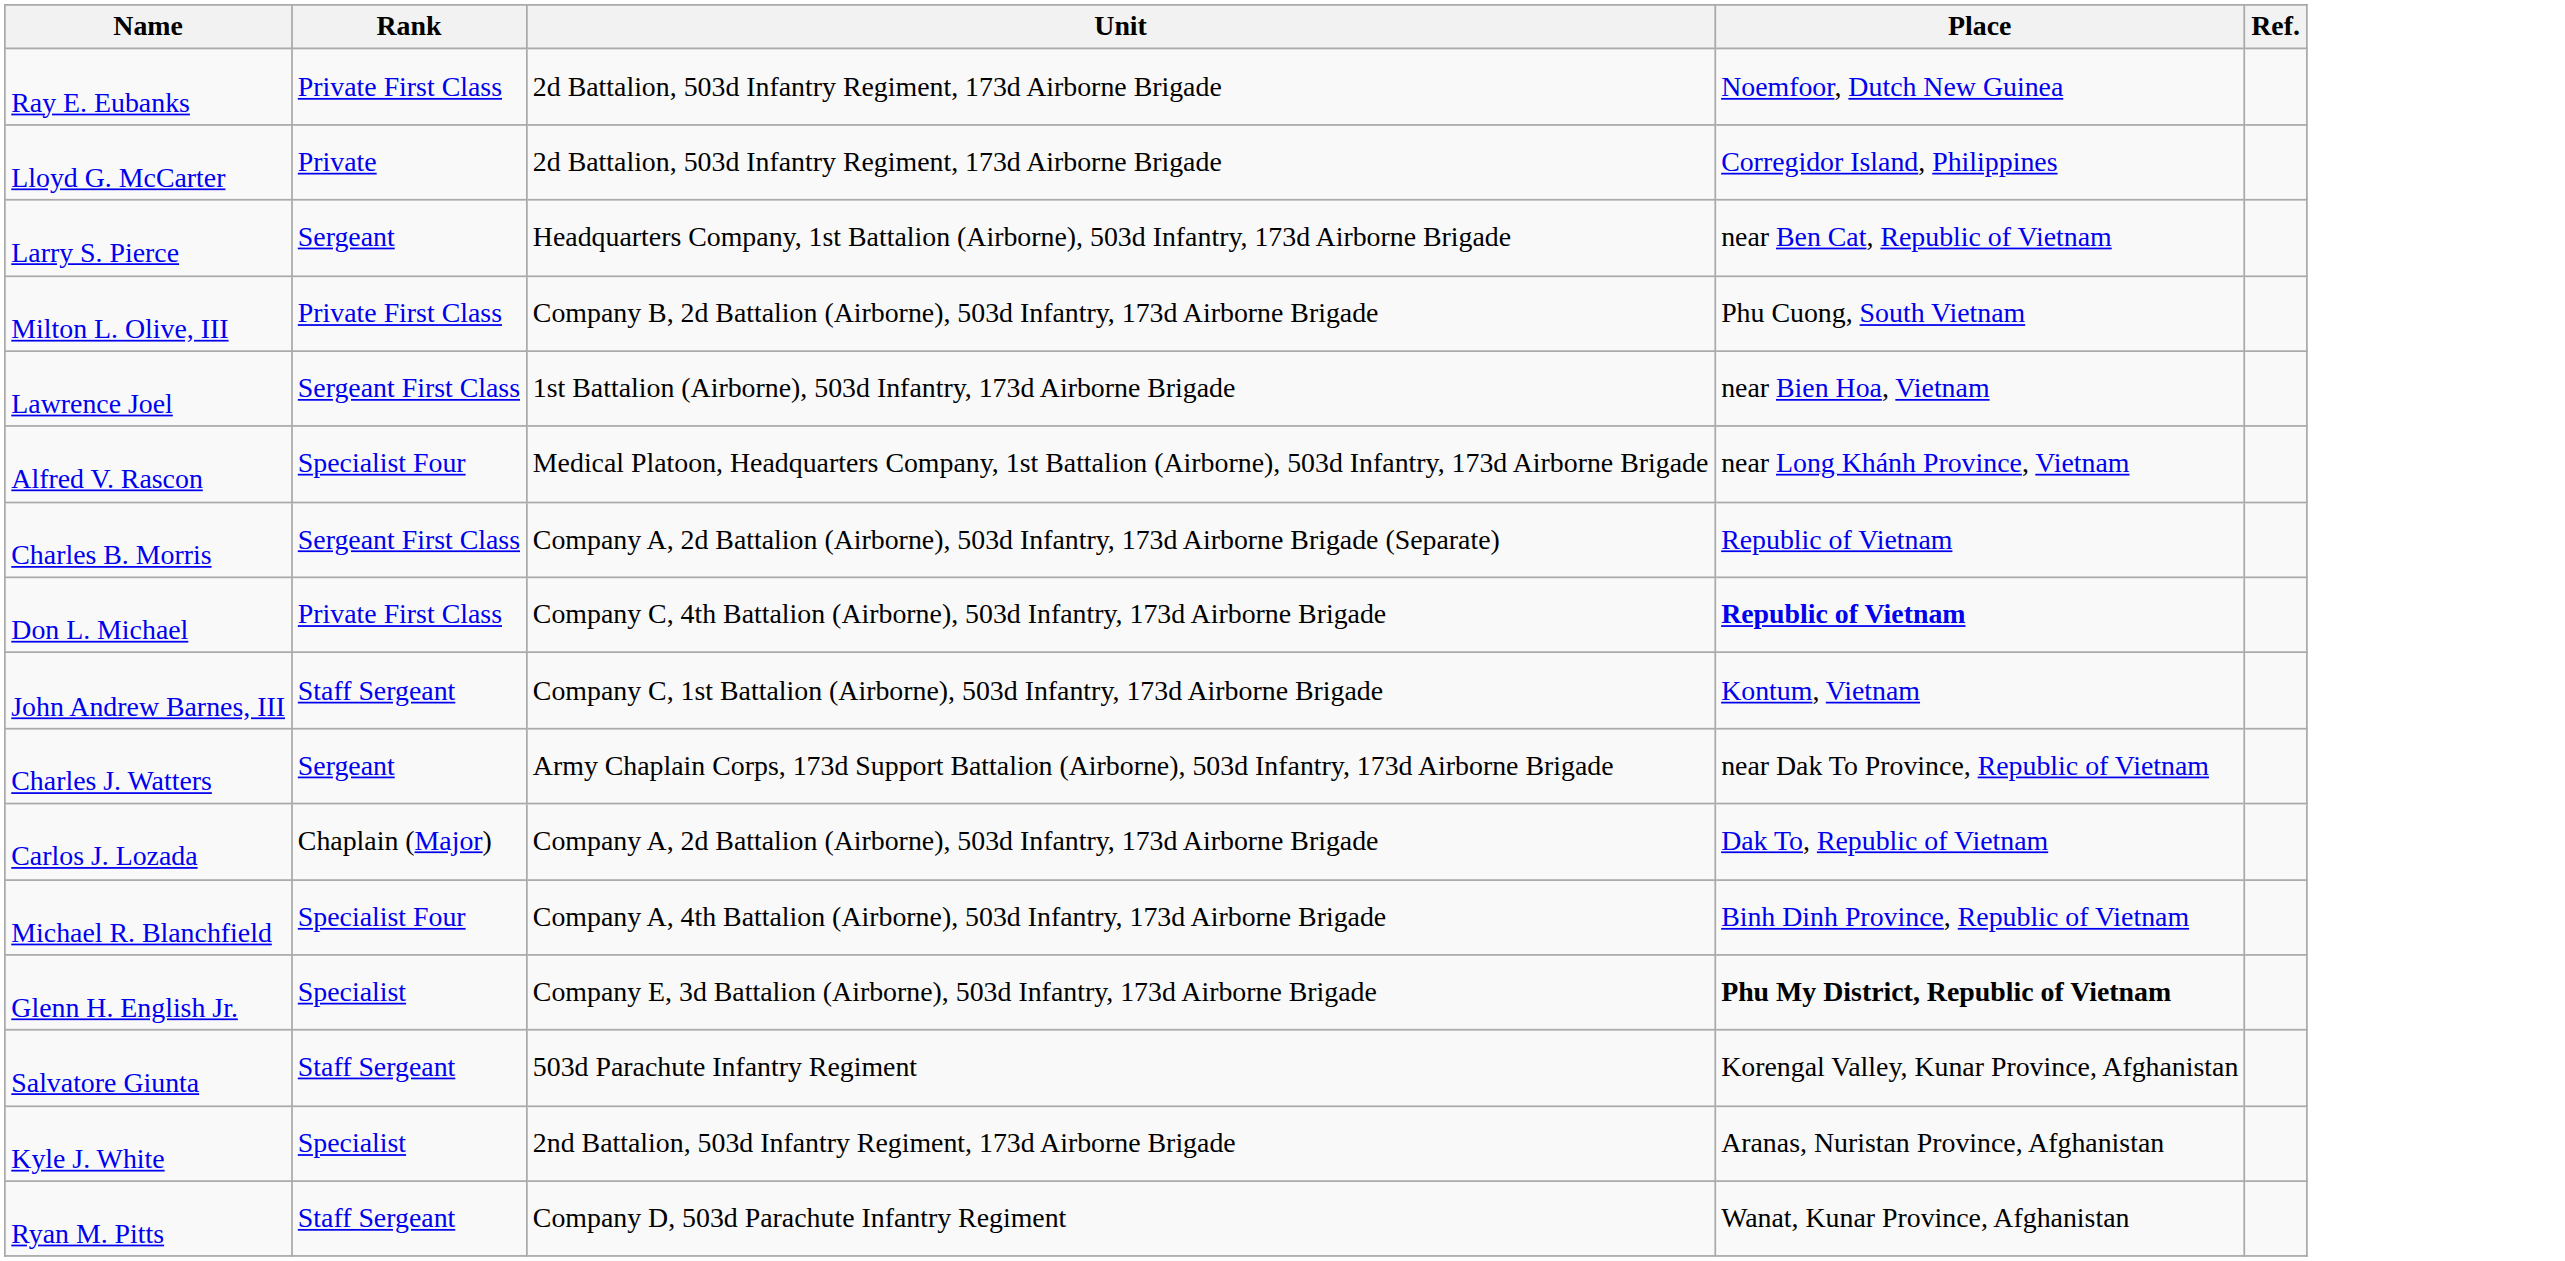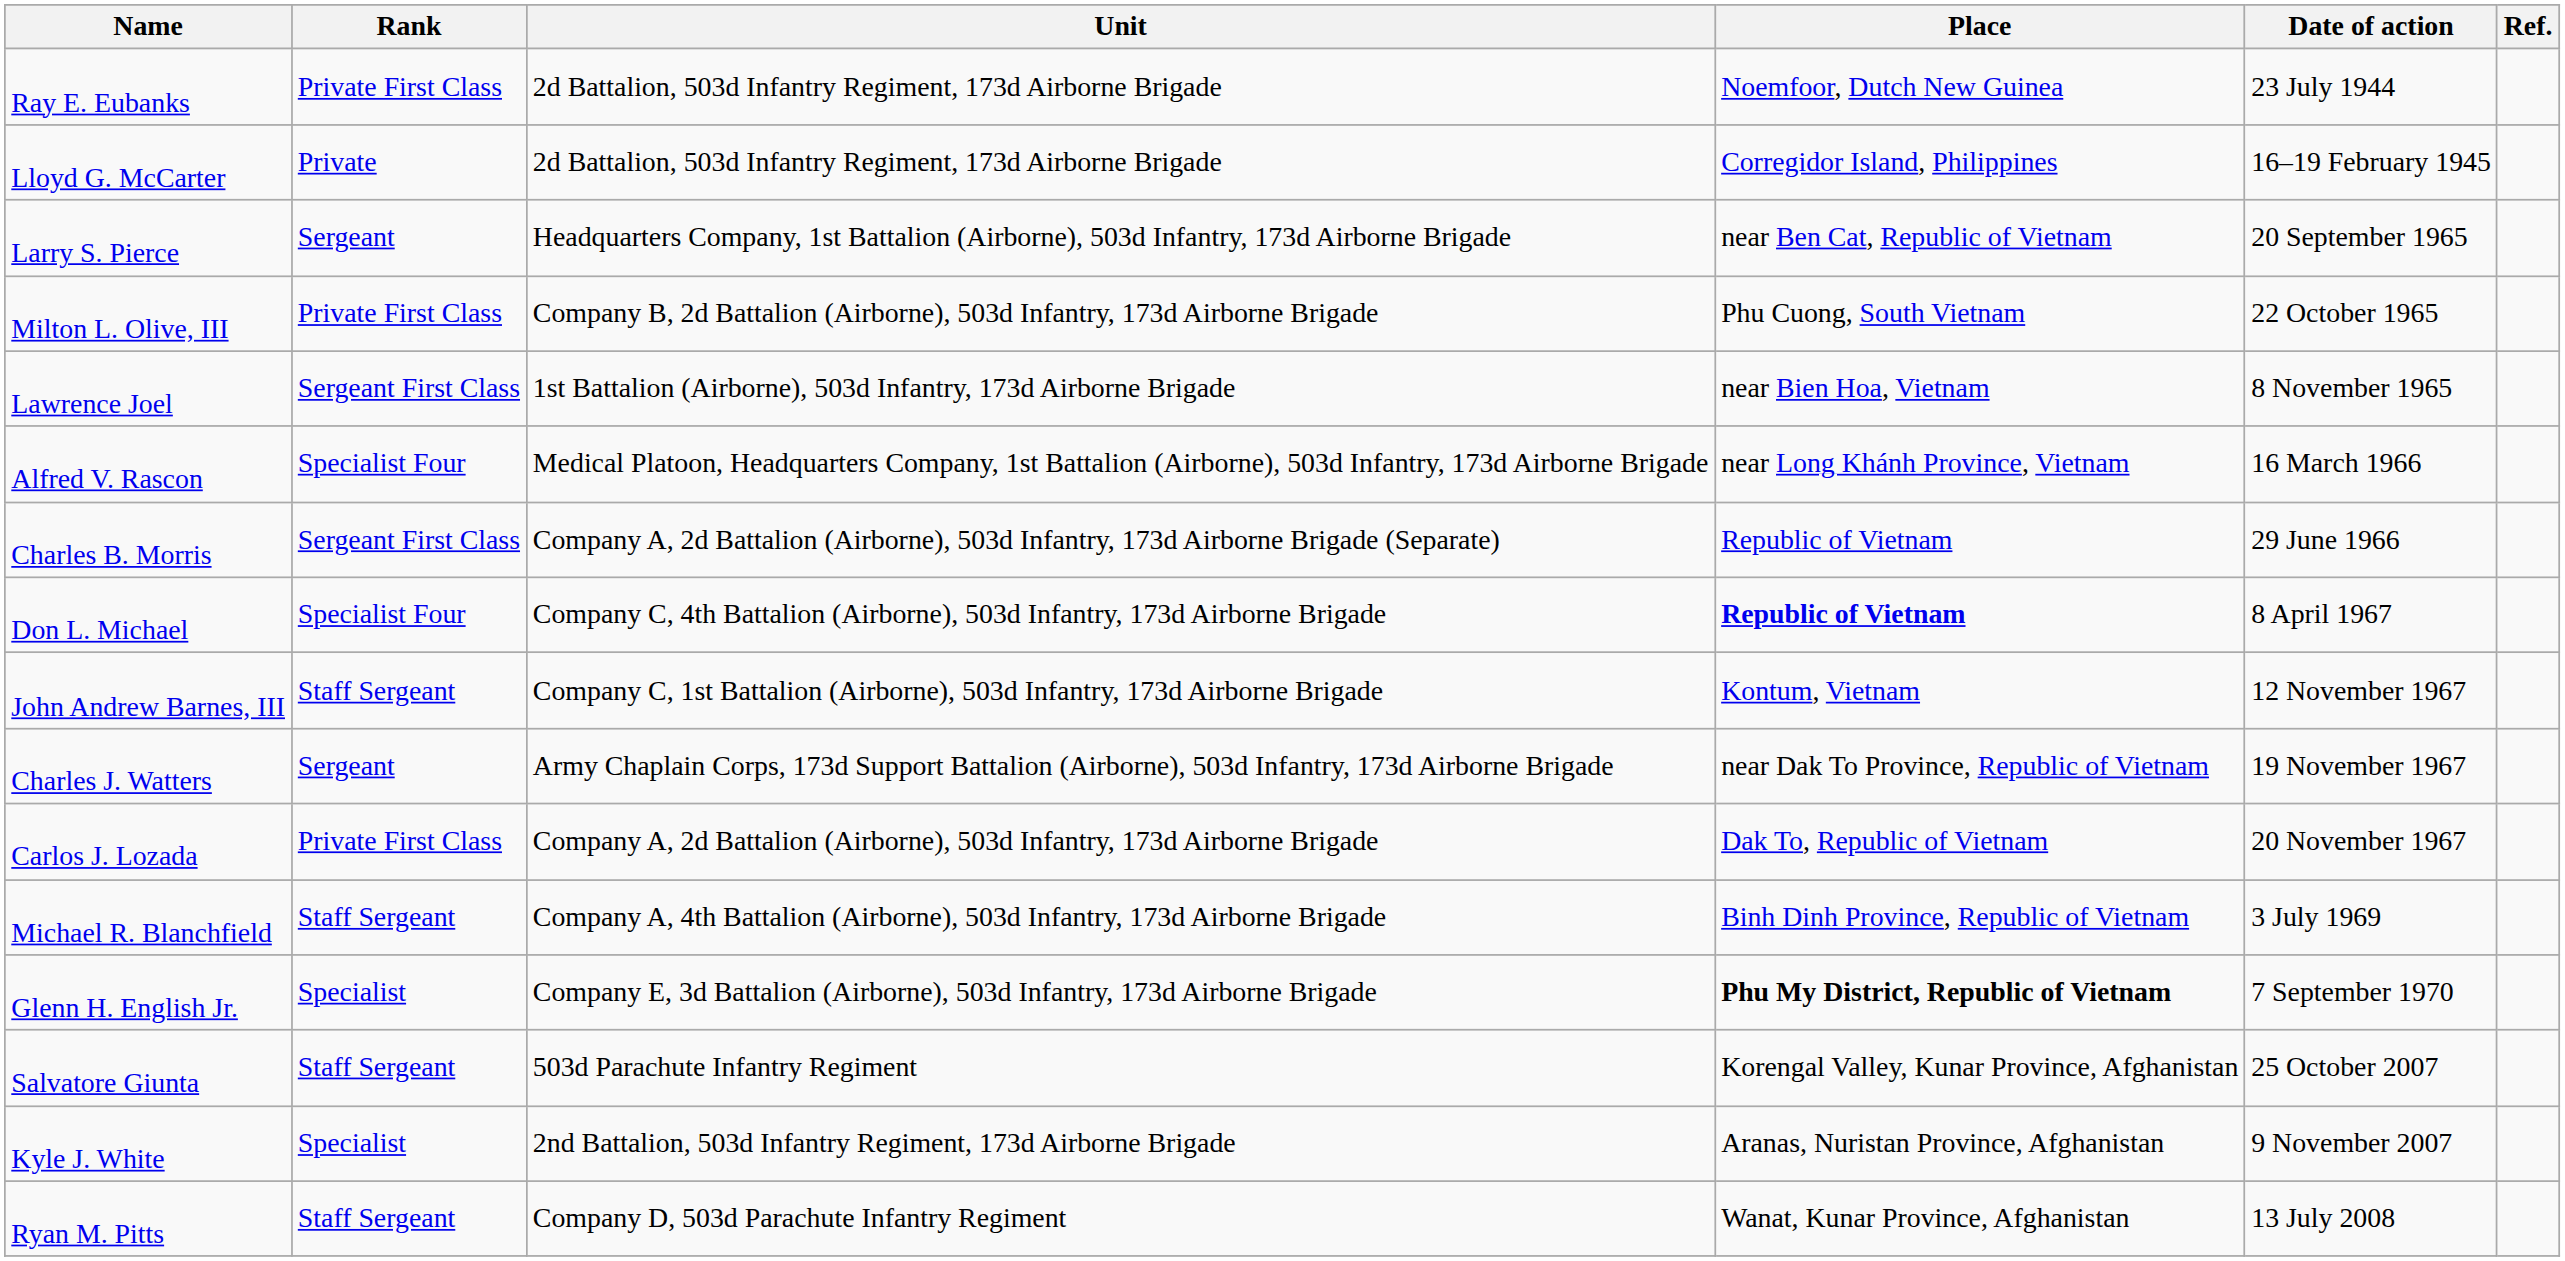+ column: Date of action | 23 July 1944 | 16–19 February 1945 | 20 September 1965 | 22 October 1965 | 8 November 1965 | 16 March 1966 | 29 June 1966 | 8 April 1967 | 12 November 1967 | 19 November 1967 | 20 November 1967 | 3 July 1969 | 7 September 1970 | 25 October 2007 | 9 November 2007 | 13 July 2008
Don L. Michael | Rank: Private First Class -> Specialist Four
Carlos J. Lozada | Rank: Chaplain (Major) -> Private First Class
Michael R. Blanchfield | Rank: Specialist Four -> Staff Sergeant
